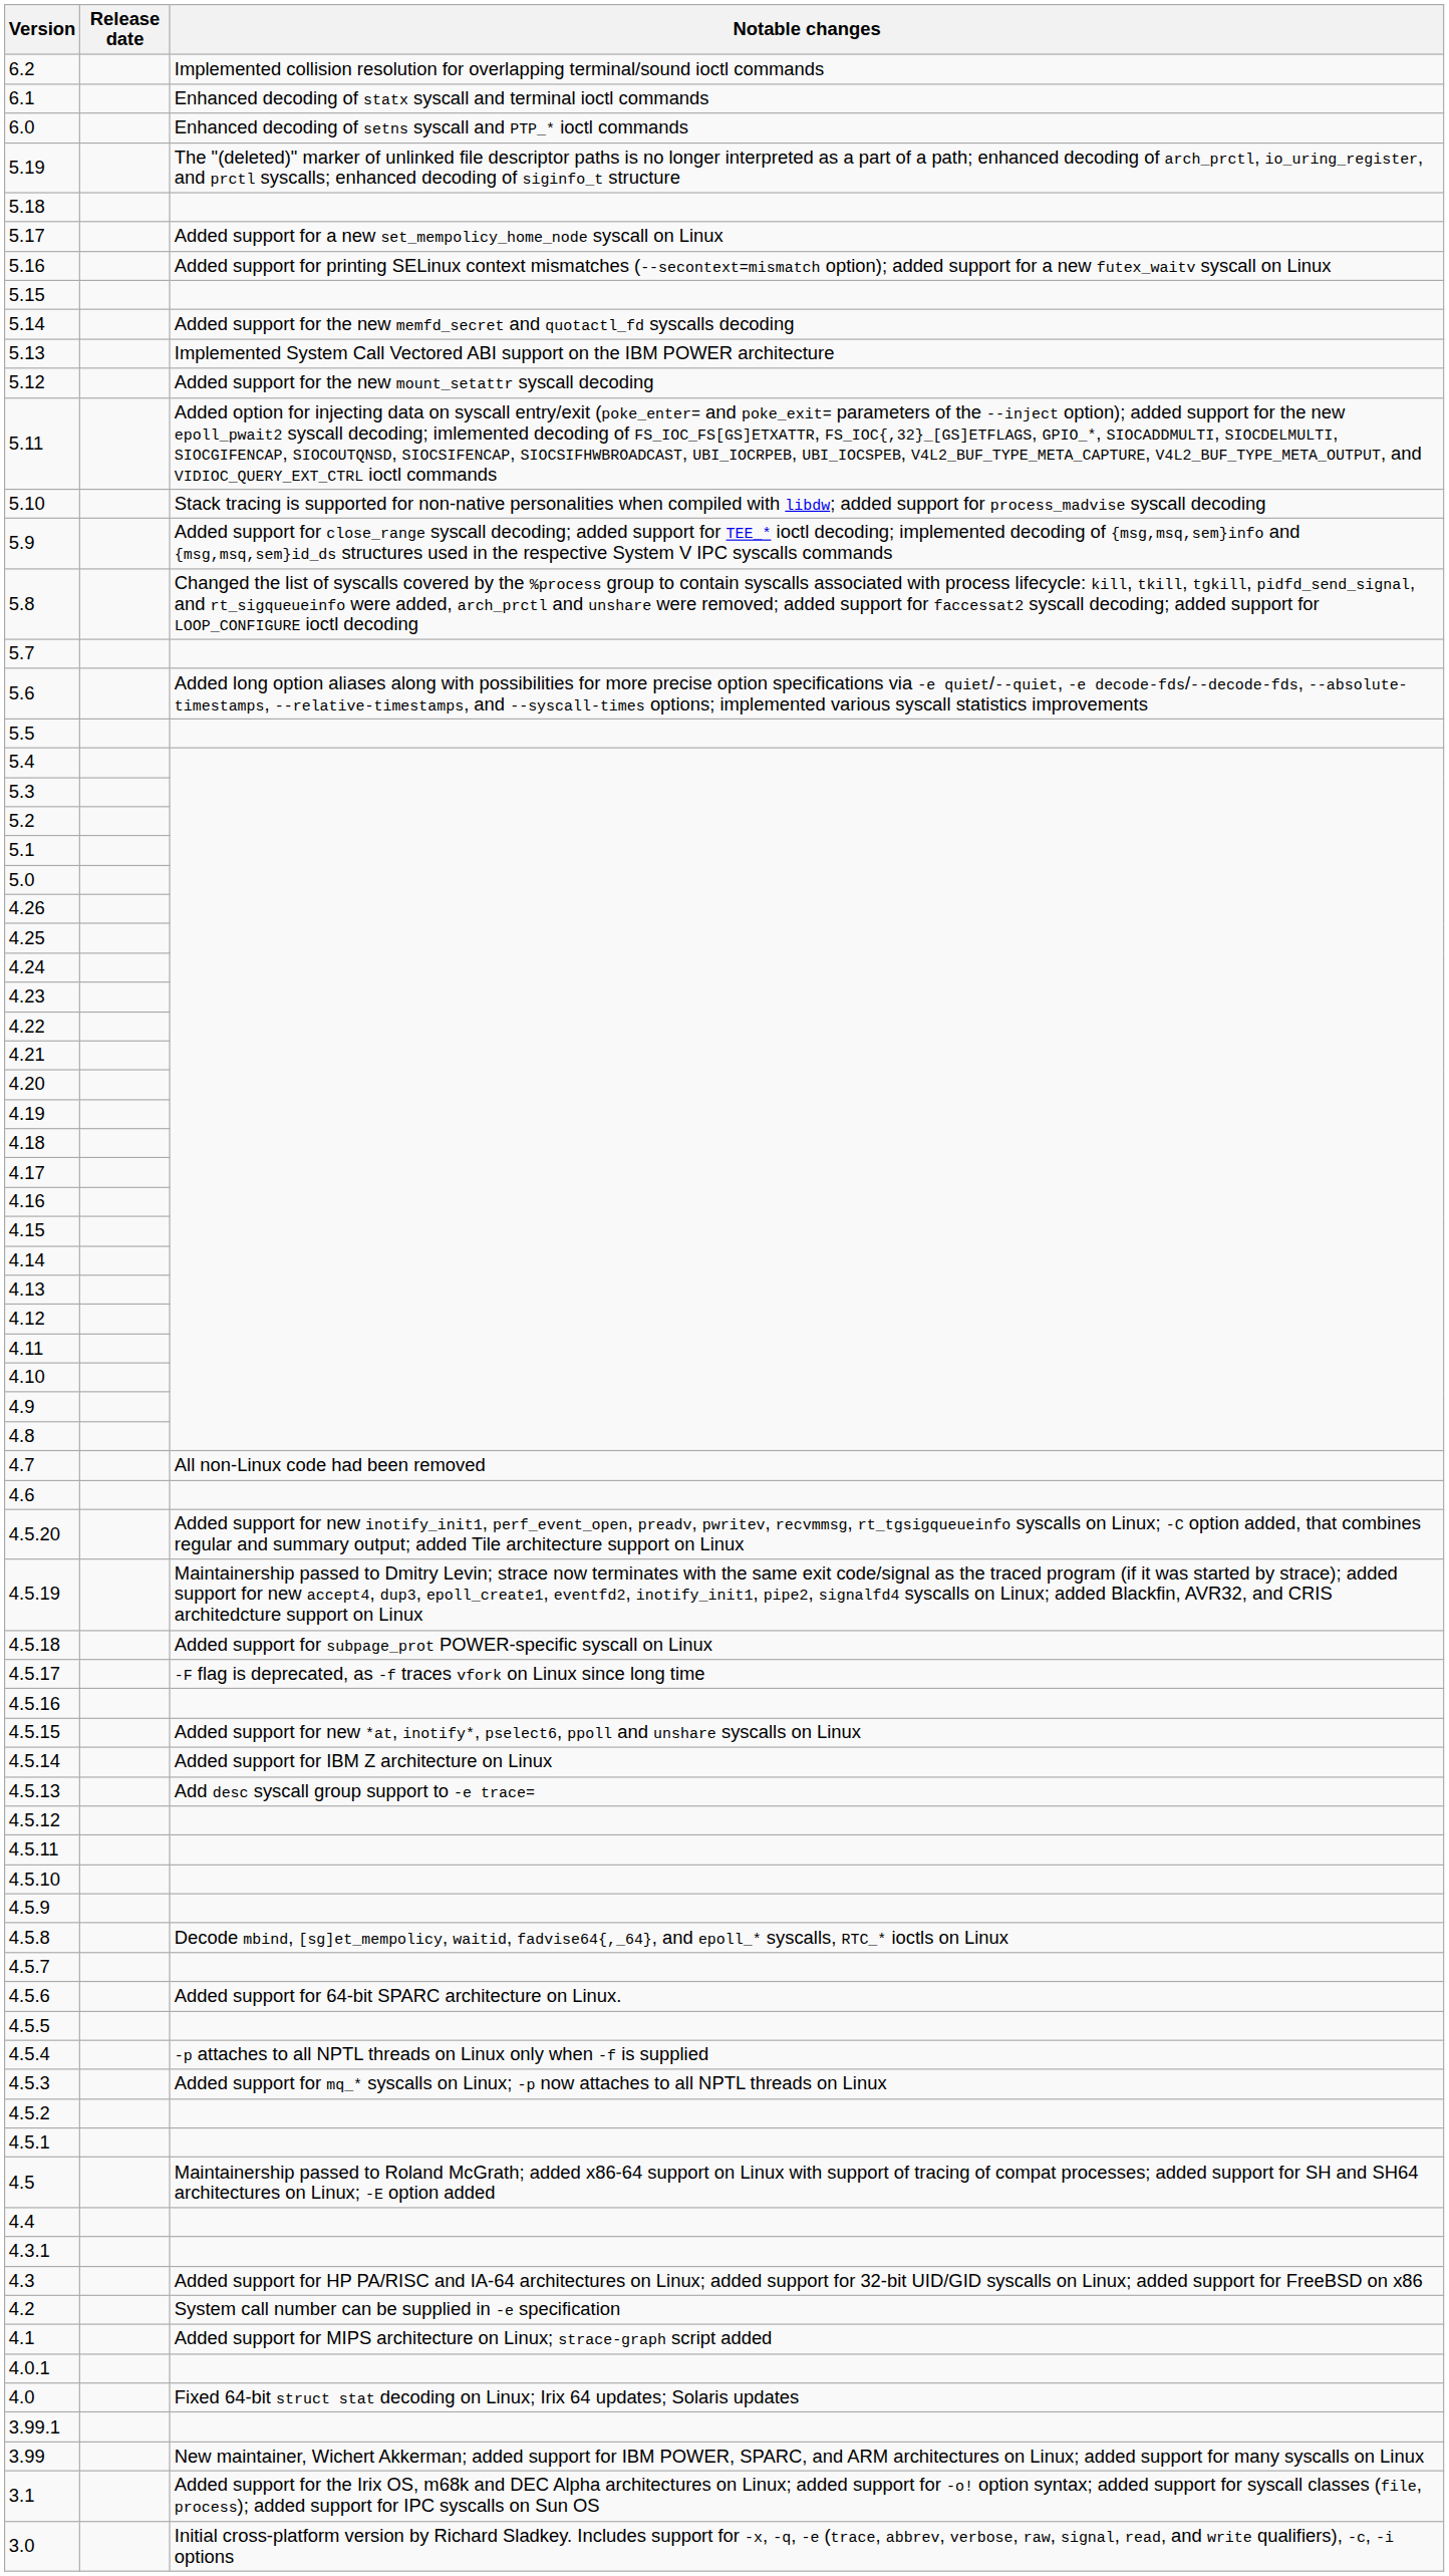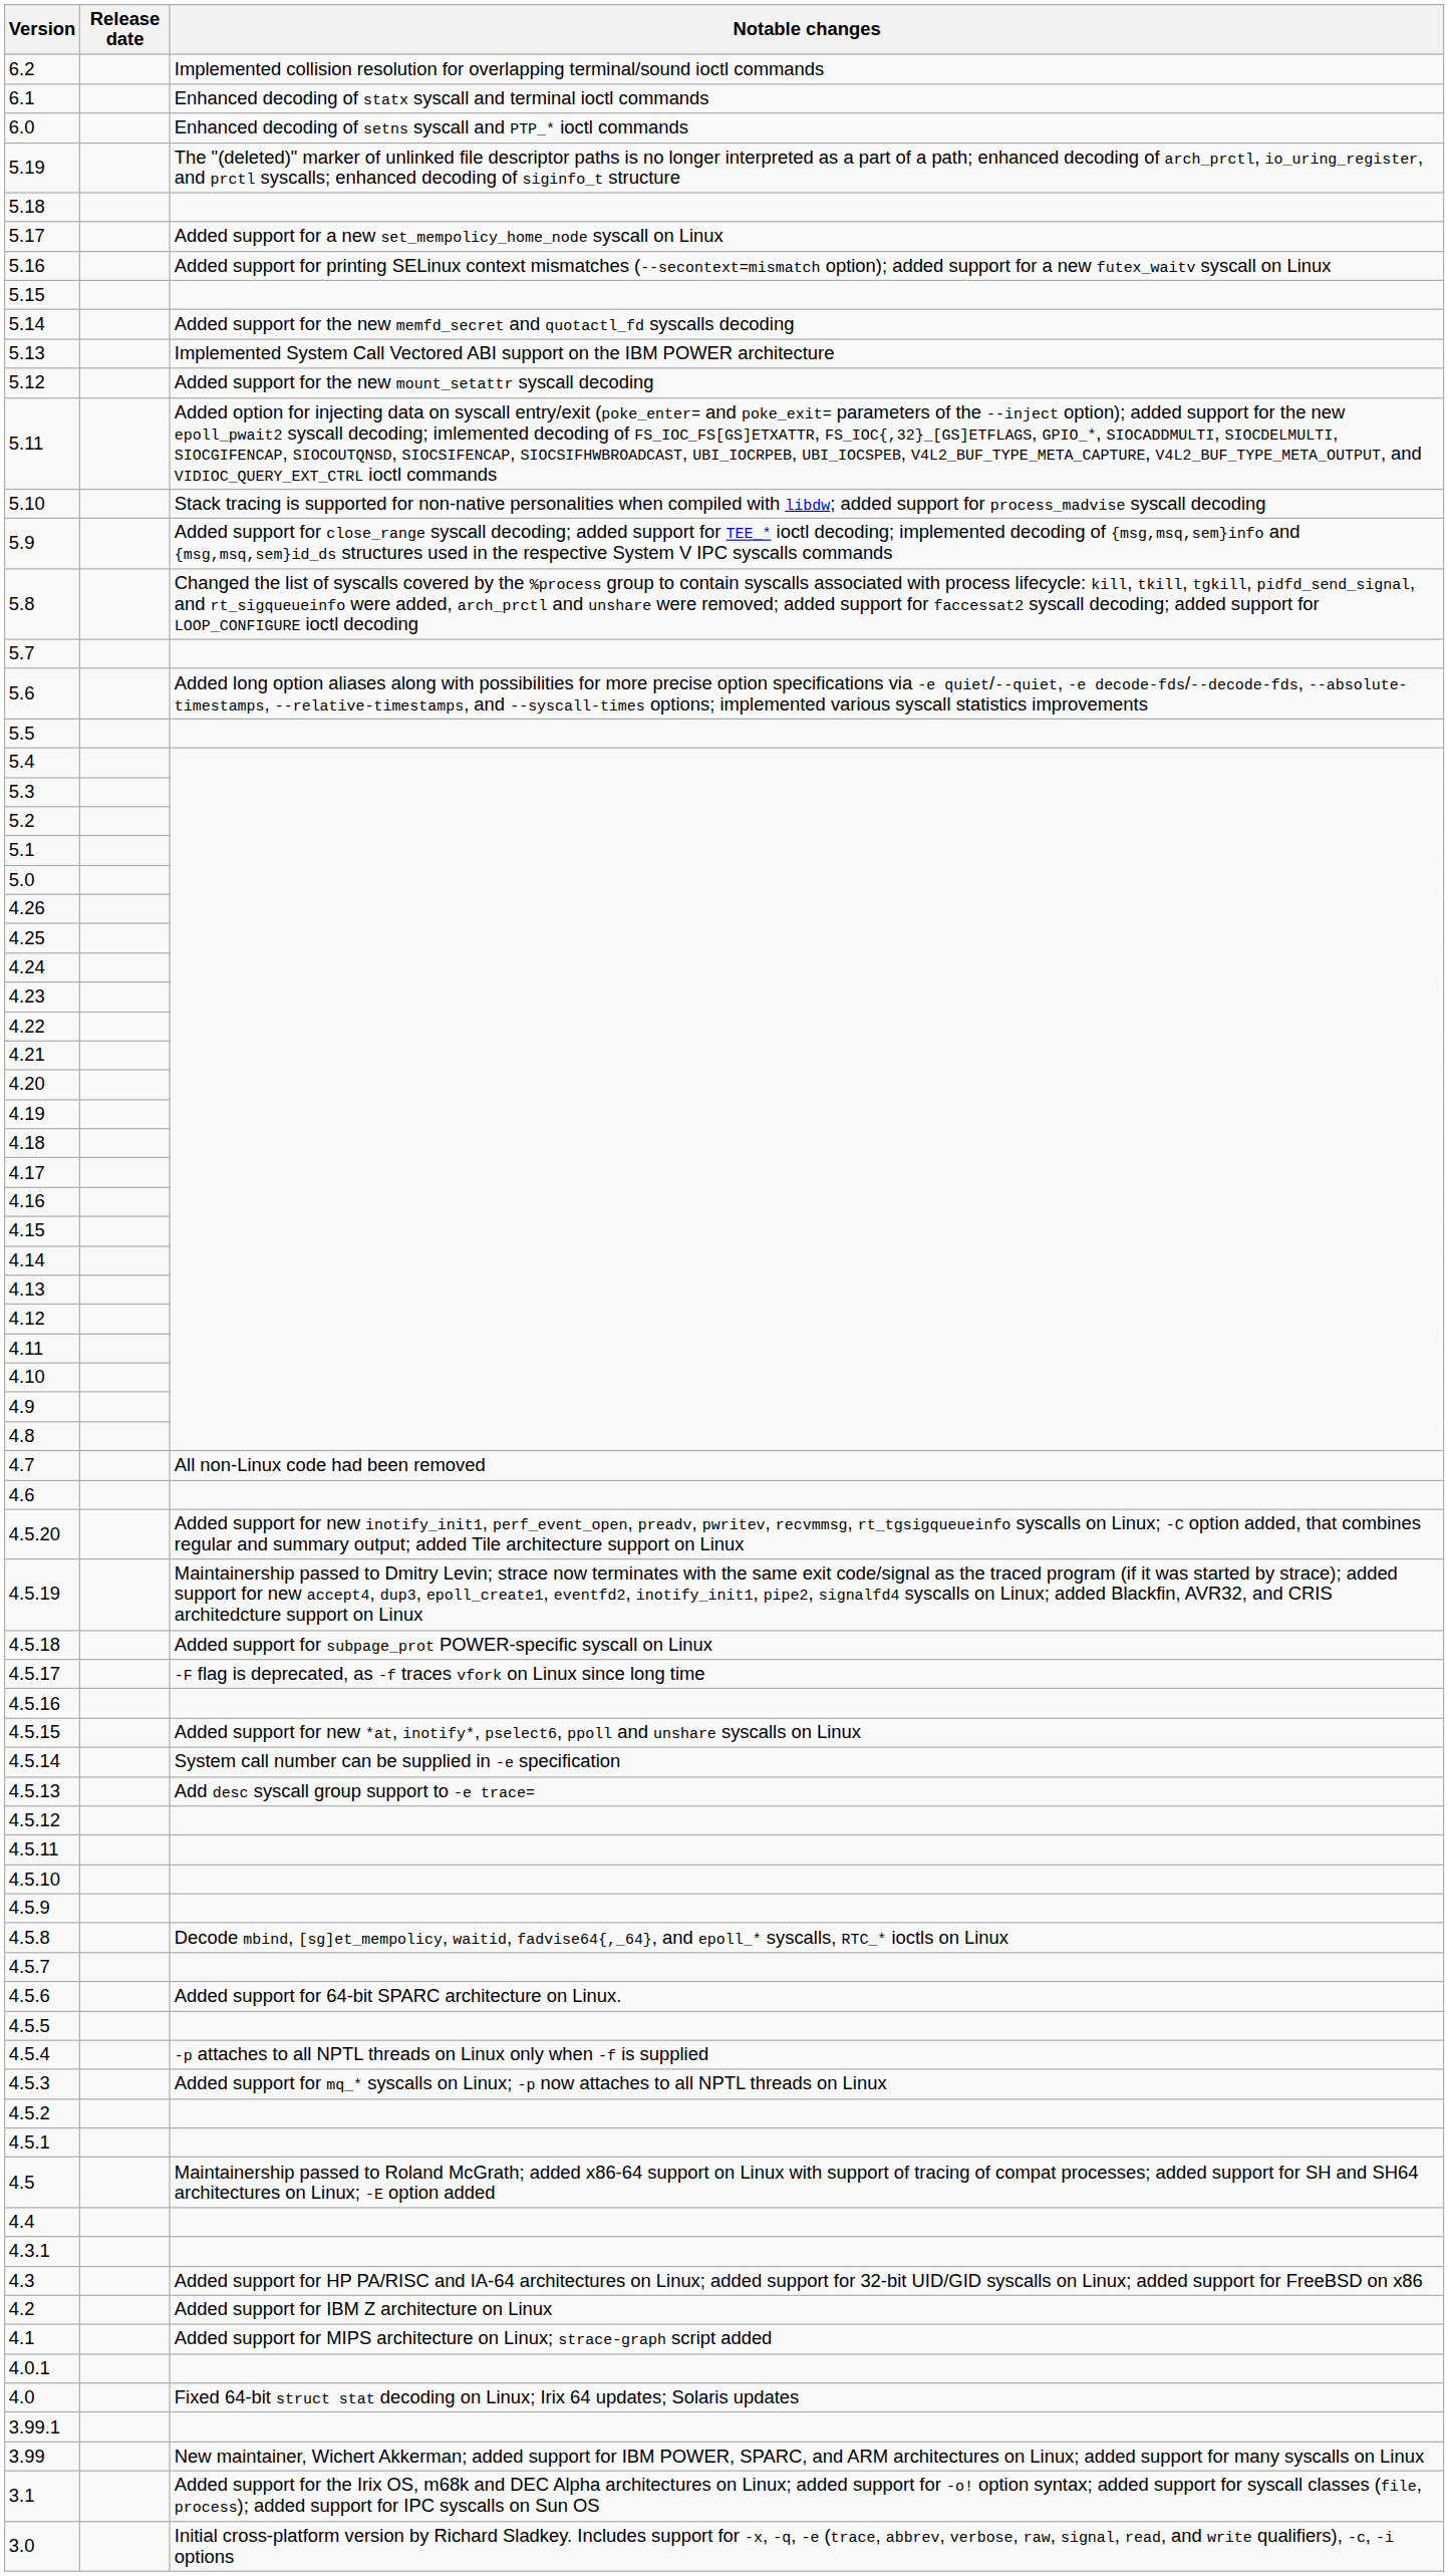4.5.14 | Notable changes: Added support for IBM Z architecture on Linux -> System call number can be supplied in -e specification
4.2 | Notable changes: System call number can be supplied in -e specification -> Added support for IBM Z architecture on Linux
